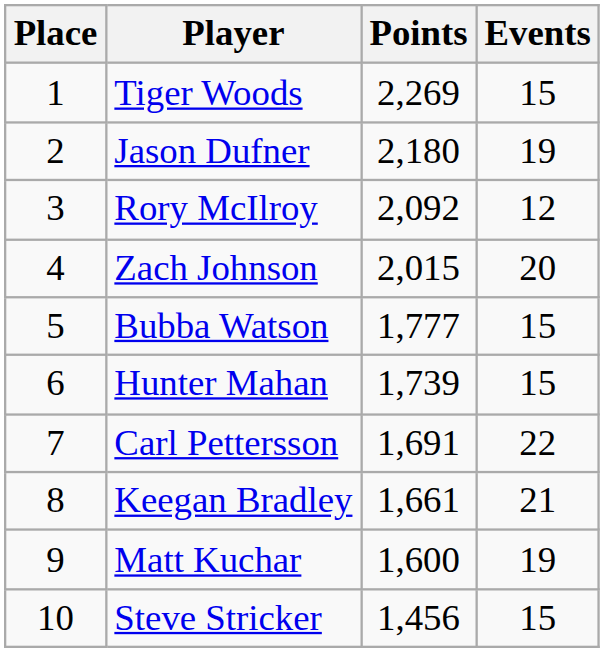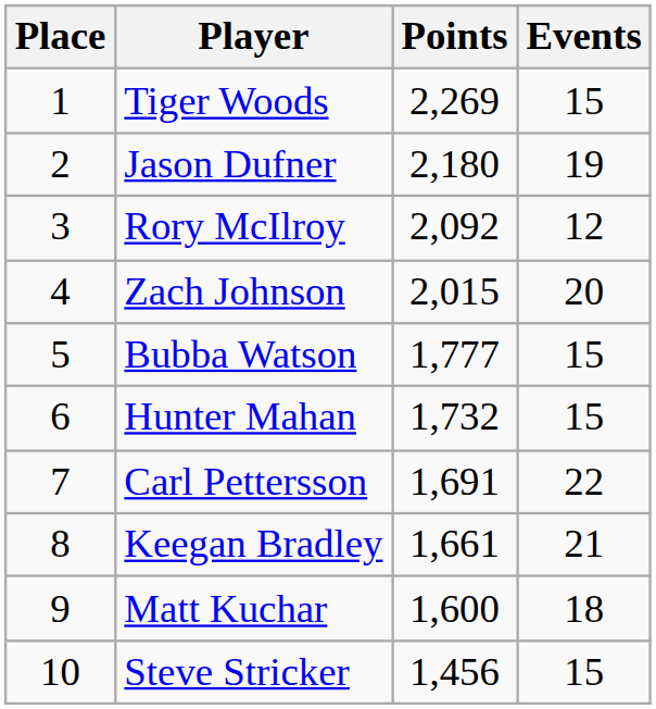Hunter Mahan | Points: 1,739 -> 1,732
Matt Kuchar | Events: 19 -> 18
